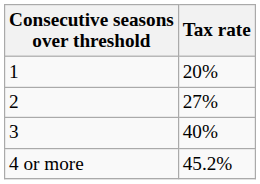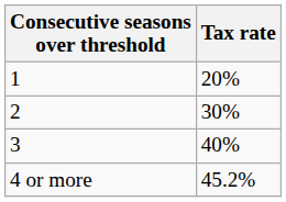2 | Tax rate: 27% -> 30%
